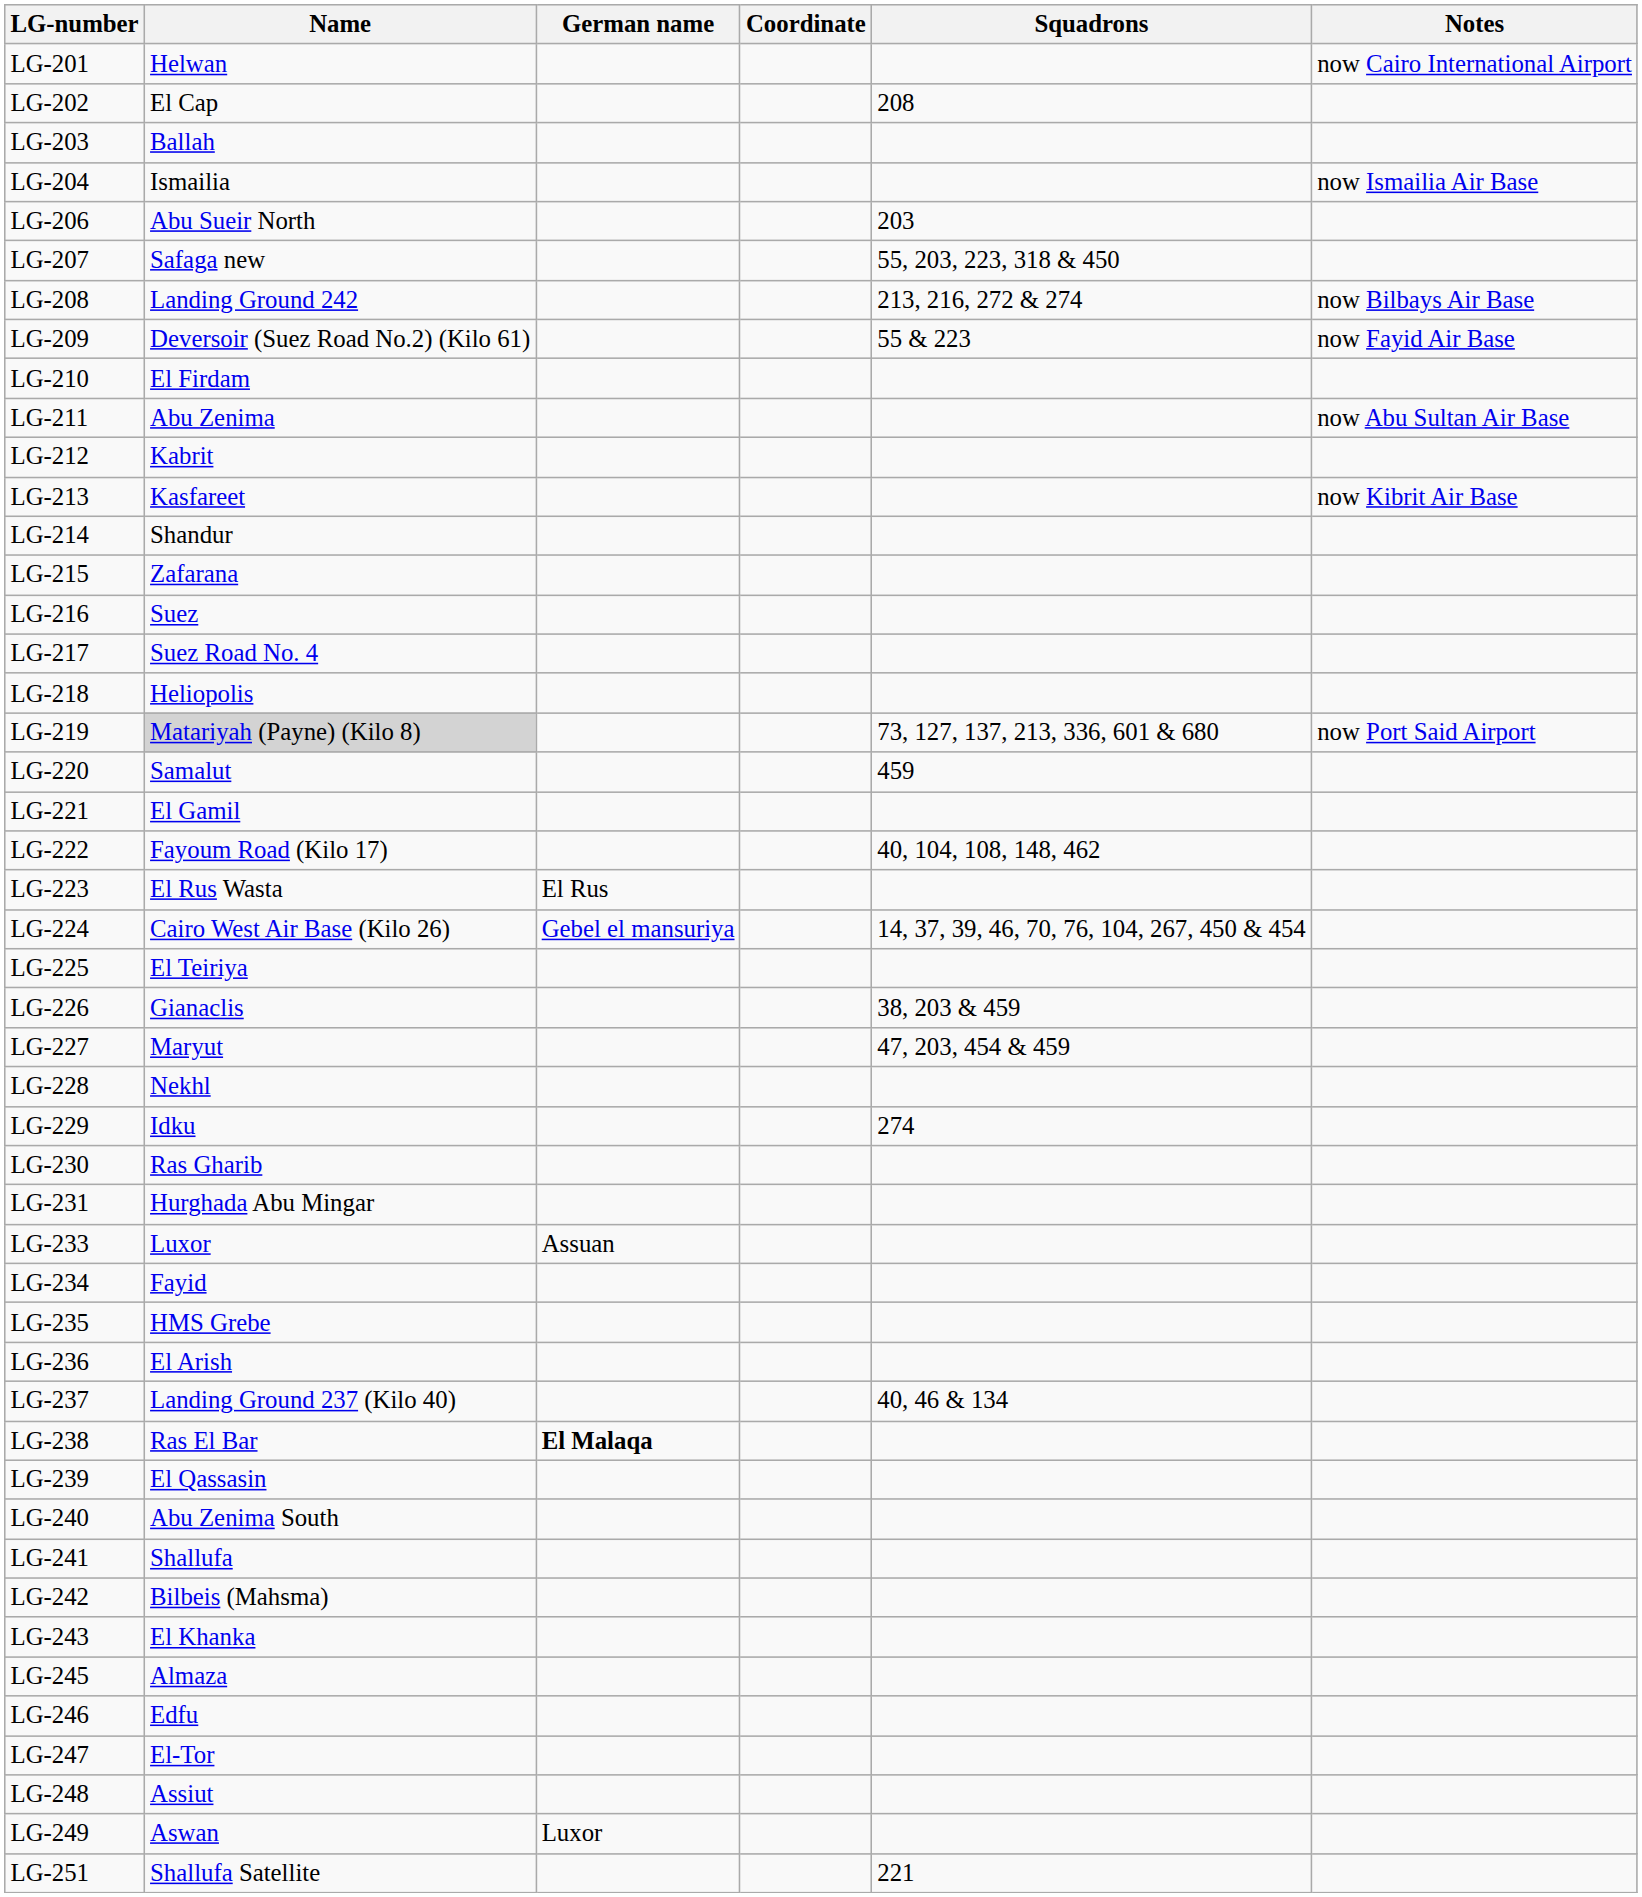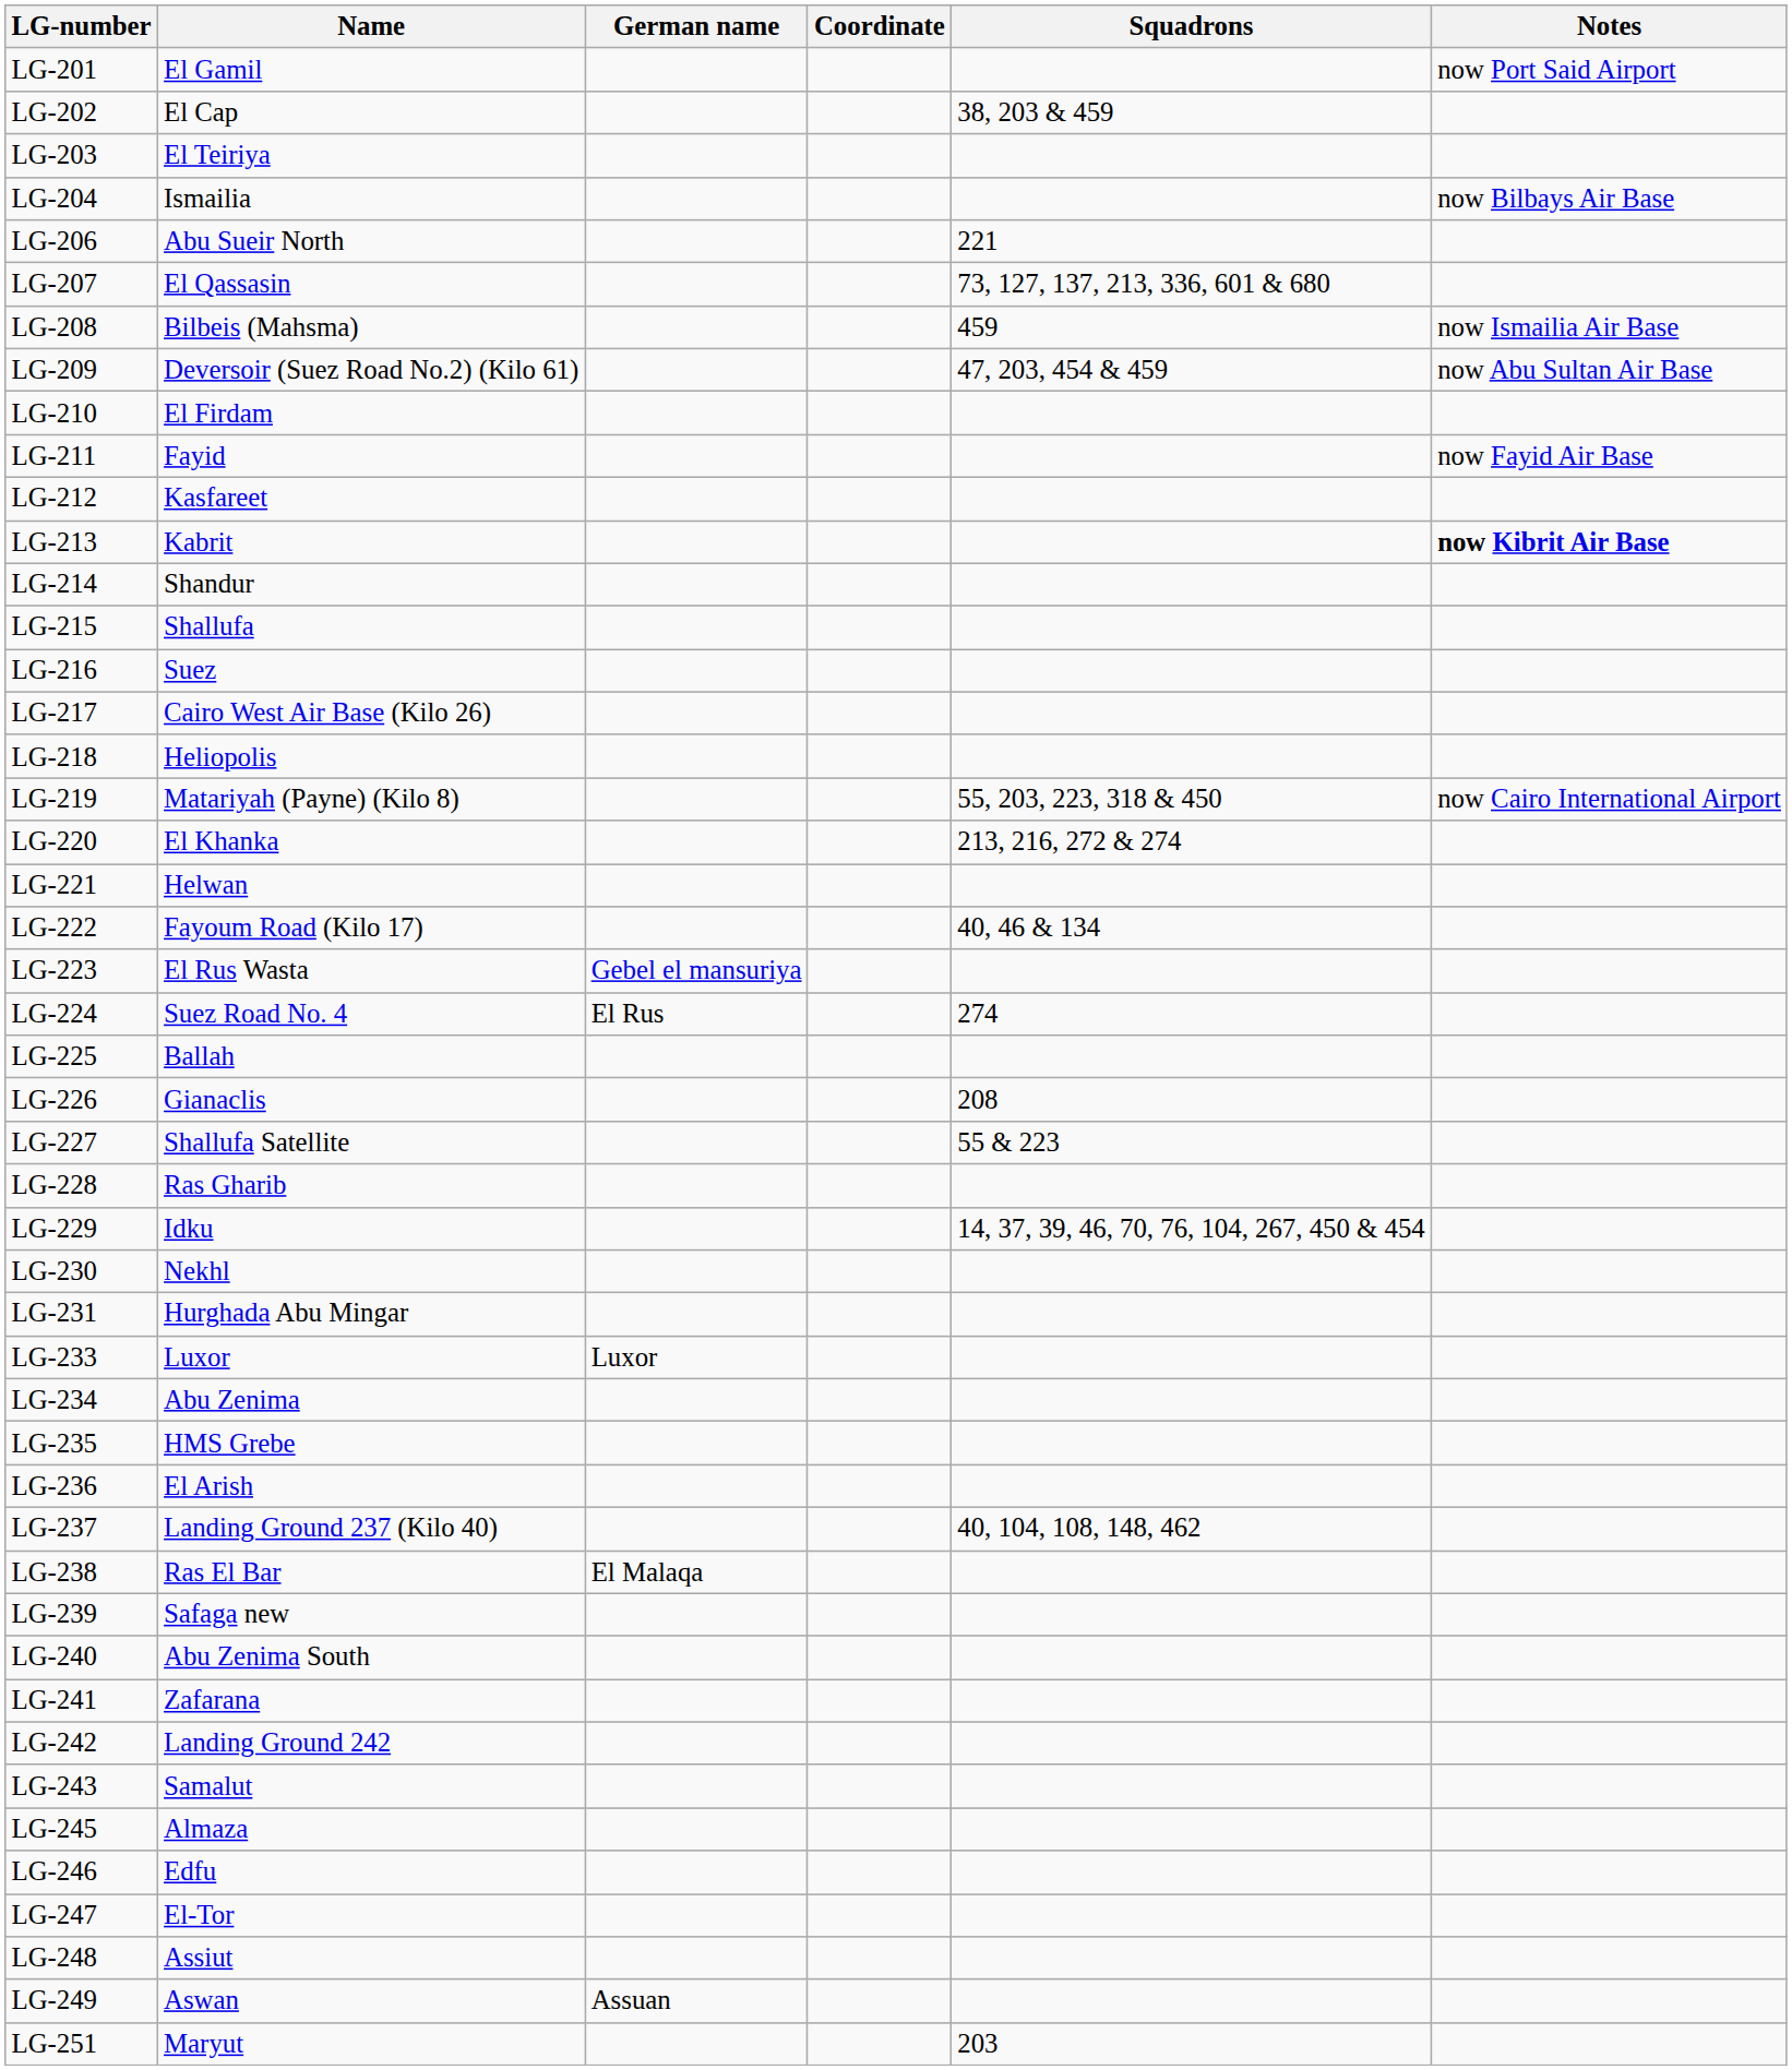LG-201 | Name: Helwan -> El Gamil
LG-201 | Notes: now Cairo International Airport -> now Port Said Airport
LG-202 | Squadrons: 208 -> 38, 203 & 459
LG-203 | Name: Ballah -> El Teiriya
LG-204 | Notes: now Ismailia Air Base -> now Bilbays Air Base
LG-206 | Squadrons: 203 -> 221
LG-207 | Name: Safaga new -> El Qassasin
LG-207 | Squadrons: 55, 203, 223, 318 & 450 -> 73, 127, 137, 213, 336, 601 & 680
LG-208 | Name: Landing Ground 242 -> Bilbeis (Mahsma)
LG-208 | Squadrons: 213, 216, 272 & 274 -> 459
LG-208 | Notes: now Bilbays Air Base -> now Ismailia Air Base
LG-209 | Squadrons: 55 & 223 -> 47, 203, 454 & 459
LG-209 | Notes: now Fayid Air Base -> now Abu Sultan Air Base
LG-211 | Name: Abu Zenima -> Fayid
LG-211 | Notes: now Abu Sultan Air Base -> now Fayid Air Base
LG-212 | Name: Kabrit -> Kasfareet
LG-213 | Name: Kasfareet -> Kabrit
LG-213 | Notes: normal -> bold
LG-215 | Name: Zafarana -> Shallufa
LG-217 | Name: Suez Road No. 4 -> Cairo West Air Base (Kilo 26)
LG-219 | Name: lightgrey background -> no background
LG-219 | Squadrons: 73, 127, 137, 213, 336, 601 & 680 -> 55, 203, 223, 318 & 450
LG-219 | Notes: now Port Said Airport -> now Cairo International Airport
LG-220 | Name: Samalut -> El Khanka
LG-220 | Squadrons: 459 -> 213, 216, 272 & 274
LG-221 | Name: El Gamil -> Helwan
LG-222 | Squadrons: 40, 104, 108, 148, 462 -> 40, 46 & 134
LG-223 | German name: El Rus -> Gebel el mansuriya
LG-224 | Name: Cairo West Air Base (Kilo 26) -> Suez Road No. 4
LG-224 | German name: Gebel el mansuriya -> El Rus
LG-224 | Squadrons: 14, 37, 39, 46, 70, 76, 104, 267, 450 & 454 -> 274
LG-225 | Name: El Teiriya -> Ballah
LG-226 | Squadrons: 38, 203 & 459 -> 208
LG-227 | Name: Maryut -> Shallufa Satellite
LG-227 | Squadrons: 47, 203, 454 & 459 -> 55 & 223
LG-228 | Name: Nekhl -> Ras Gharib
LG-229 | Squadrons: 274 -> 14, 37, 39, 46, 70, 76, 104, 267, 450 & 454
LG-230 | Name: Ras Gharib -> Nekhl
LG-233 | German name: Assuan -> Luxor
LG-234 | Name: Fayid -> Abu Zenima
LG-237 | Squadrons: 40, 46 & 134 -> 40, 104, 108, 148, 462
LG-238 | German name: bold -> normal
LG-239 | Name: El Qassasin -> Safaga new
LG-241 | Name: Shallufa -> Zafarana
LG-242 | Name: Bilbeis (Mahsma) -> Landing Ground 242
LG-243 | Name: El Khanka -> Samalut
LG-249 | German name: Luxor -> Assuan
LG-251 | Name: Shallufa Satellite -> Maryut
LG-251 | Squadrons: 221 -> 203
